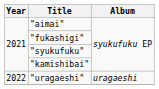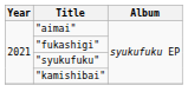- row: 2022 | "uragaeshi" | uragaeshi
